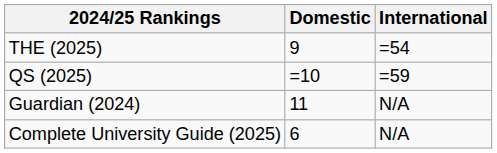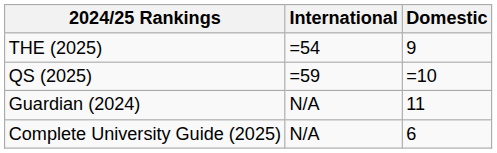columns swapped: Domestic <-> International
